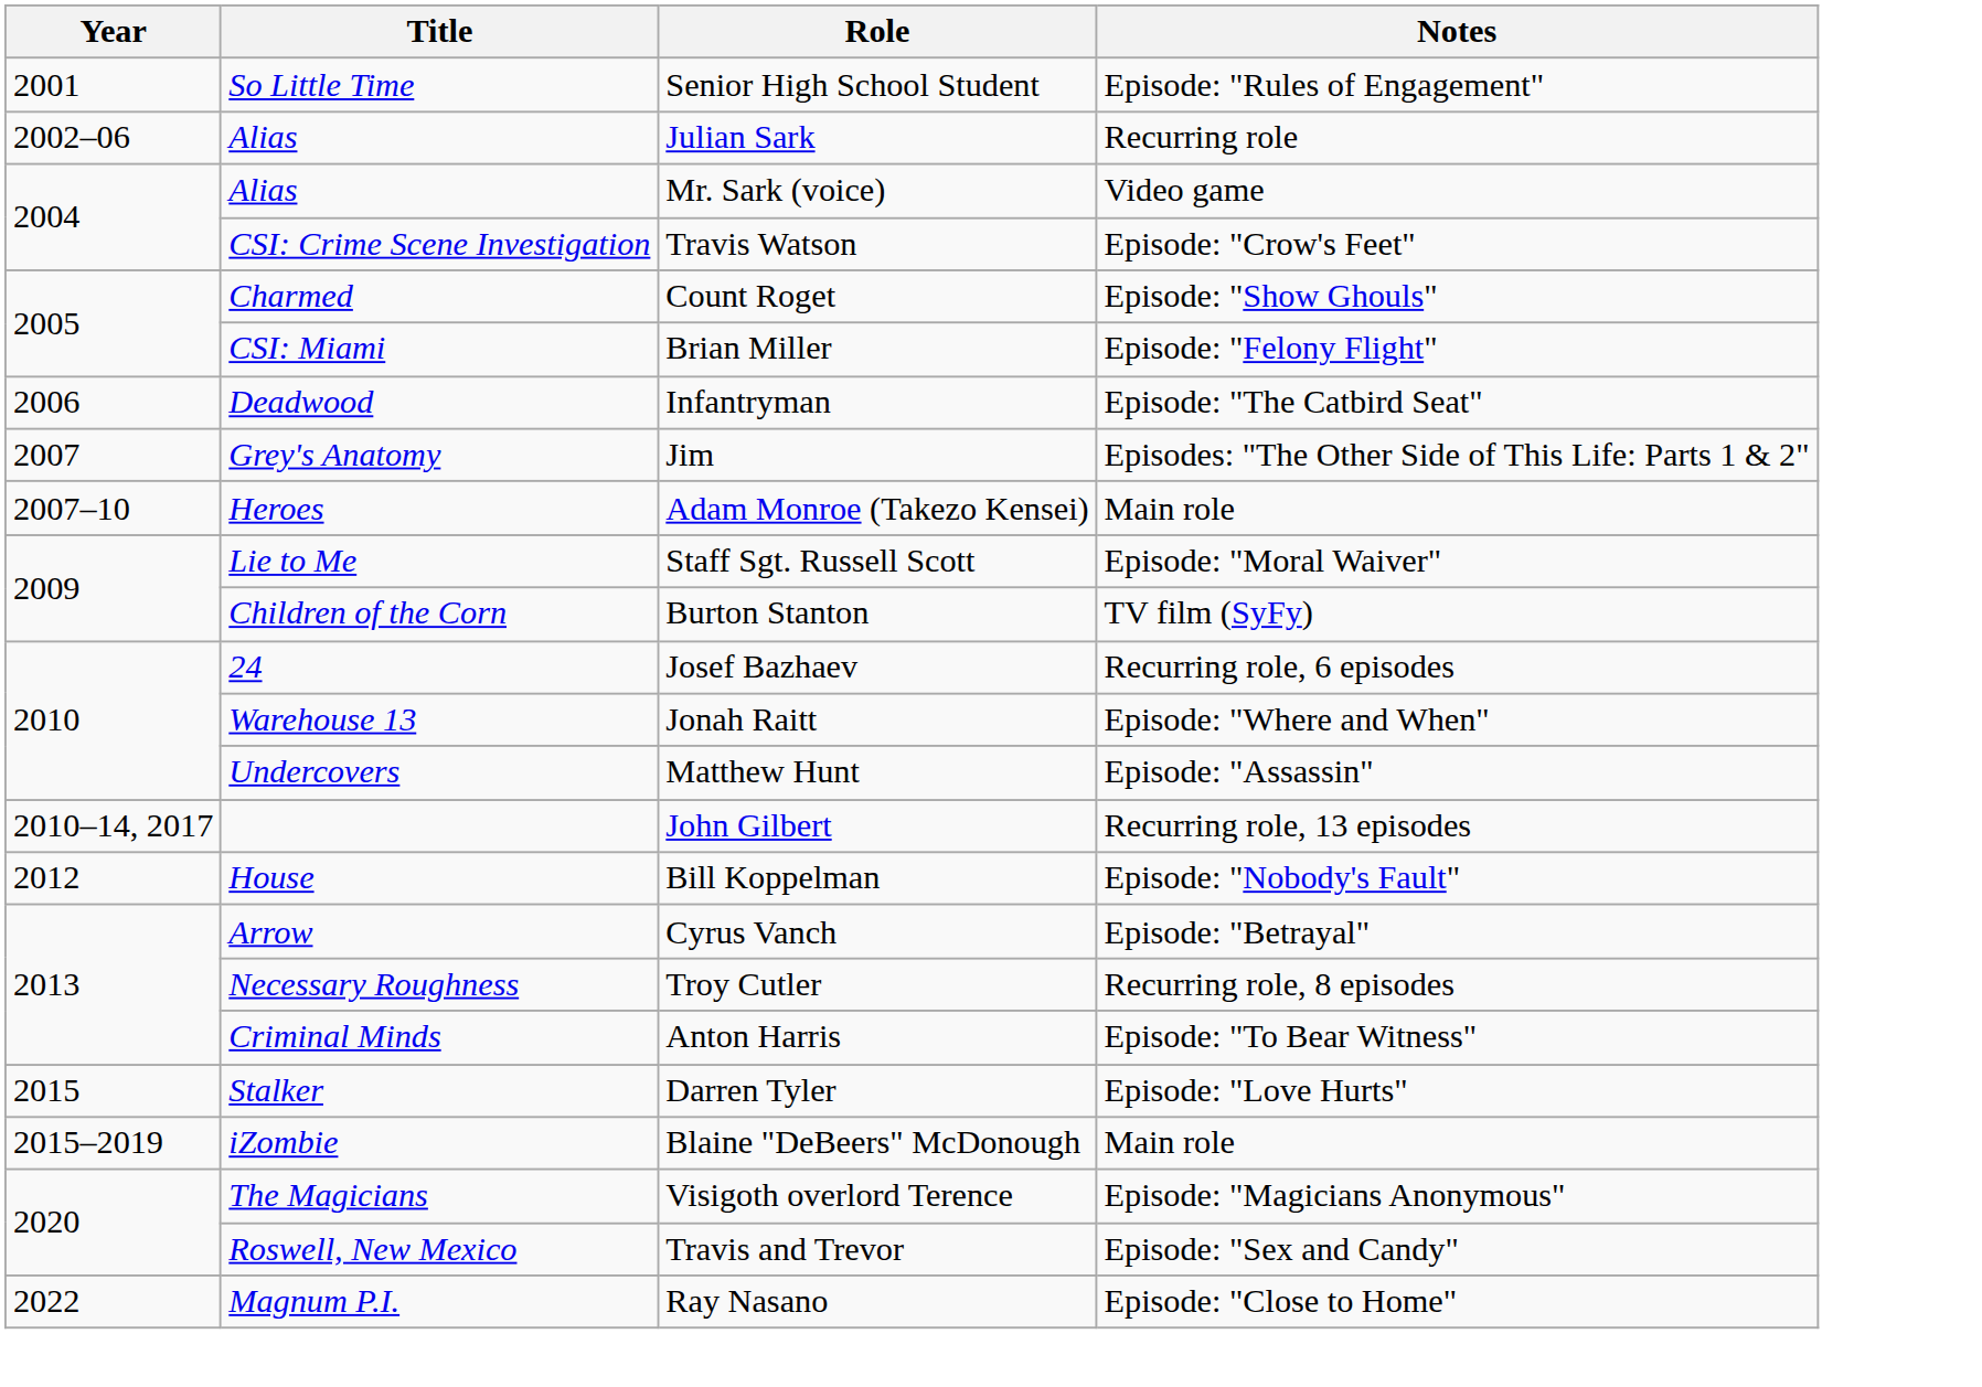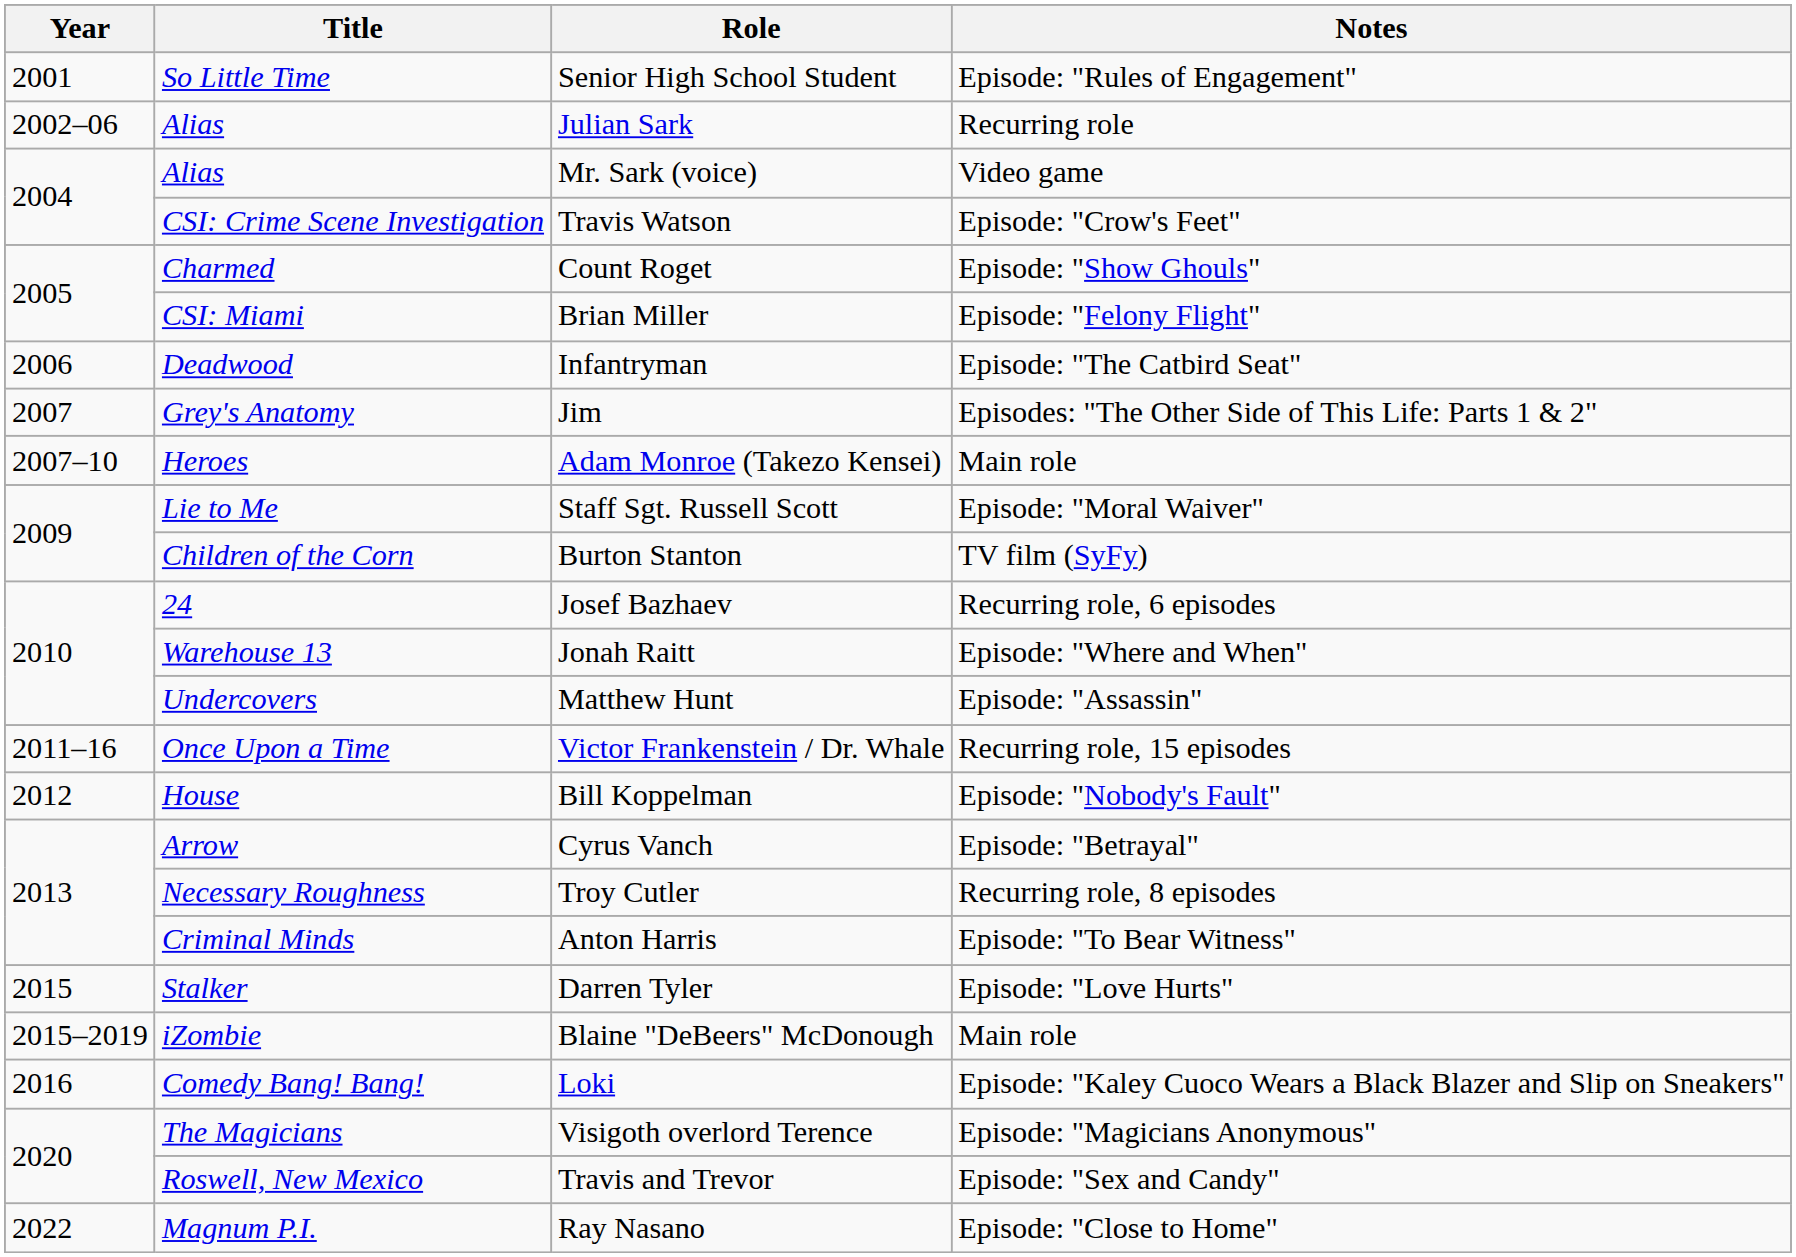- row: 2010–14, 2017 | John Gilbert | Recurring role, 13 episodes
+ row: 2011–16 | Once Upon a Time | Victor Frankenstein / Dr. Whale | Recurring role, 15 episodes
+ row: 2016 | Comedy Bang! Bang! | Loki | Episode: "Kaley Cuoco Wears a Black Blazer and Slip on Sneakers"
